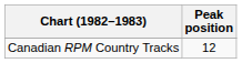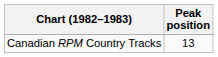Canadian RPM Country Tracks | Peak position: 12 -> 13
